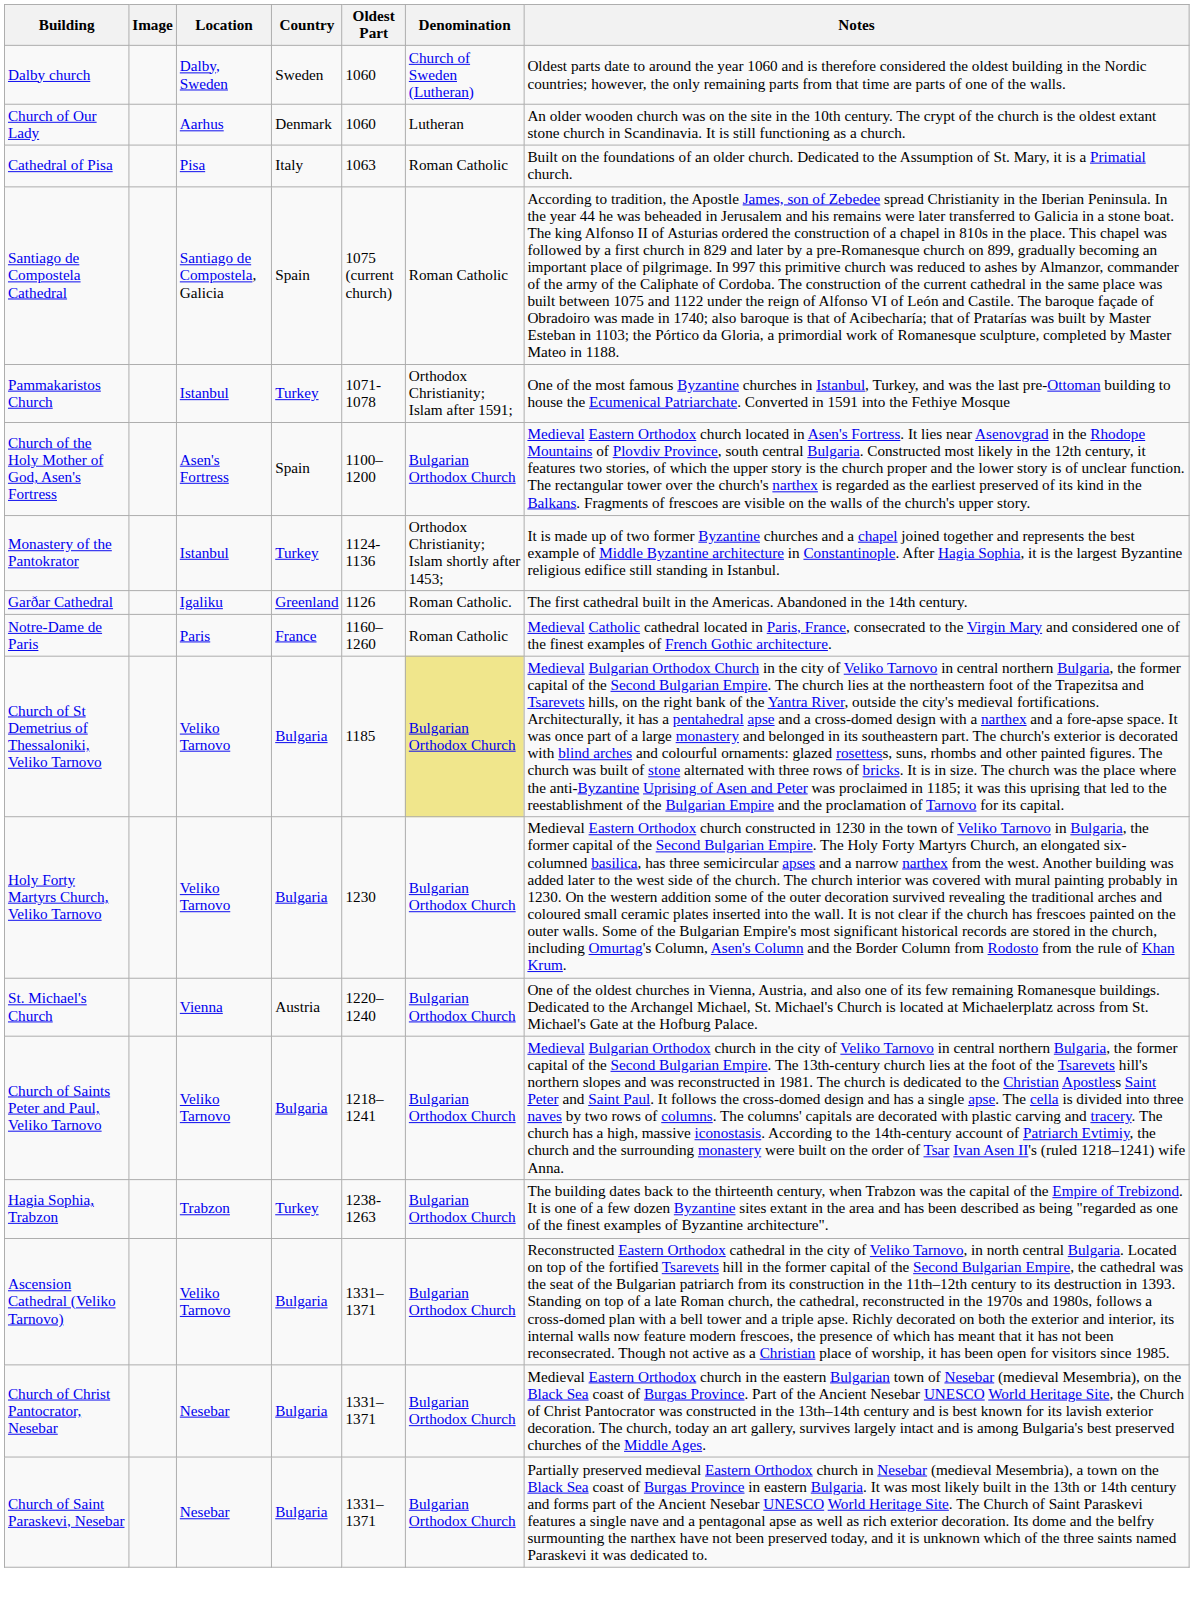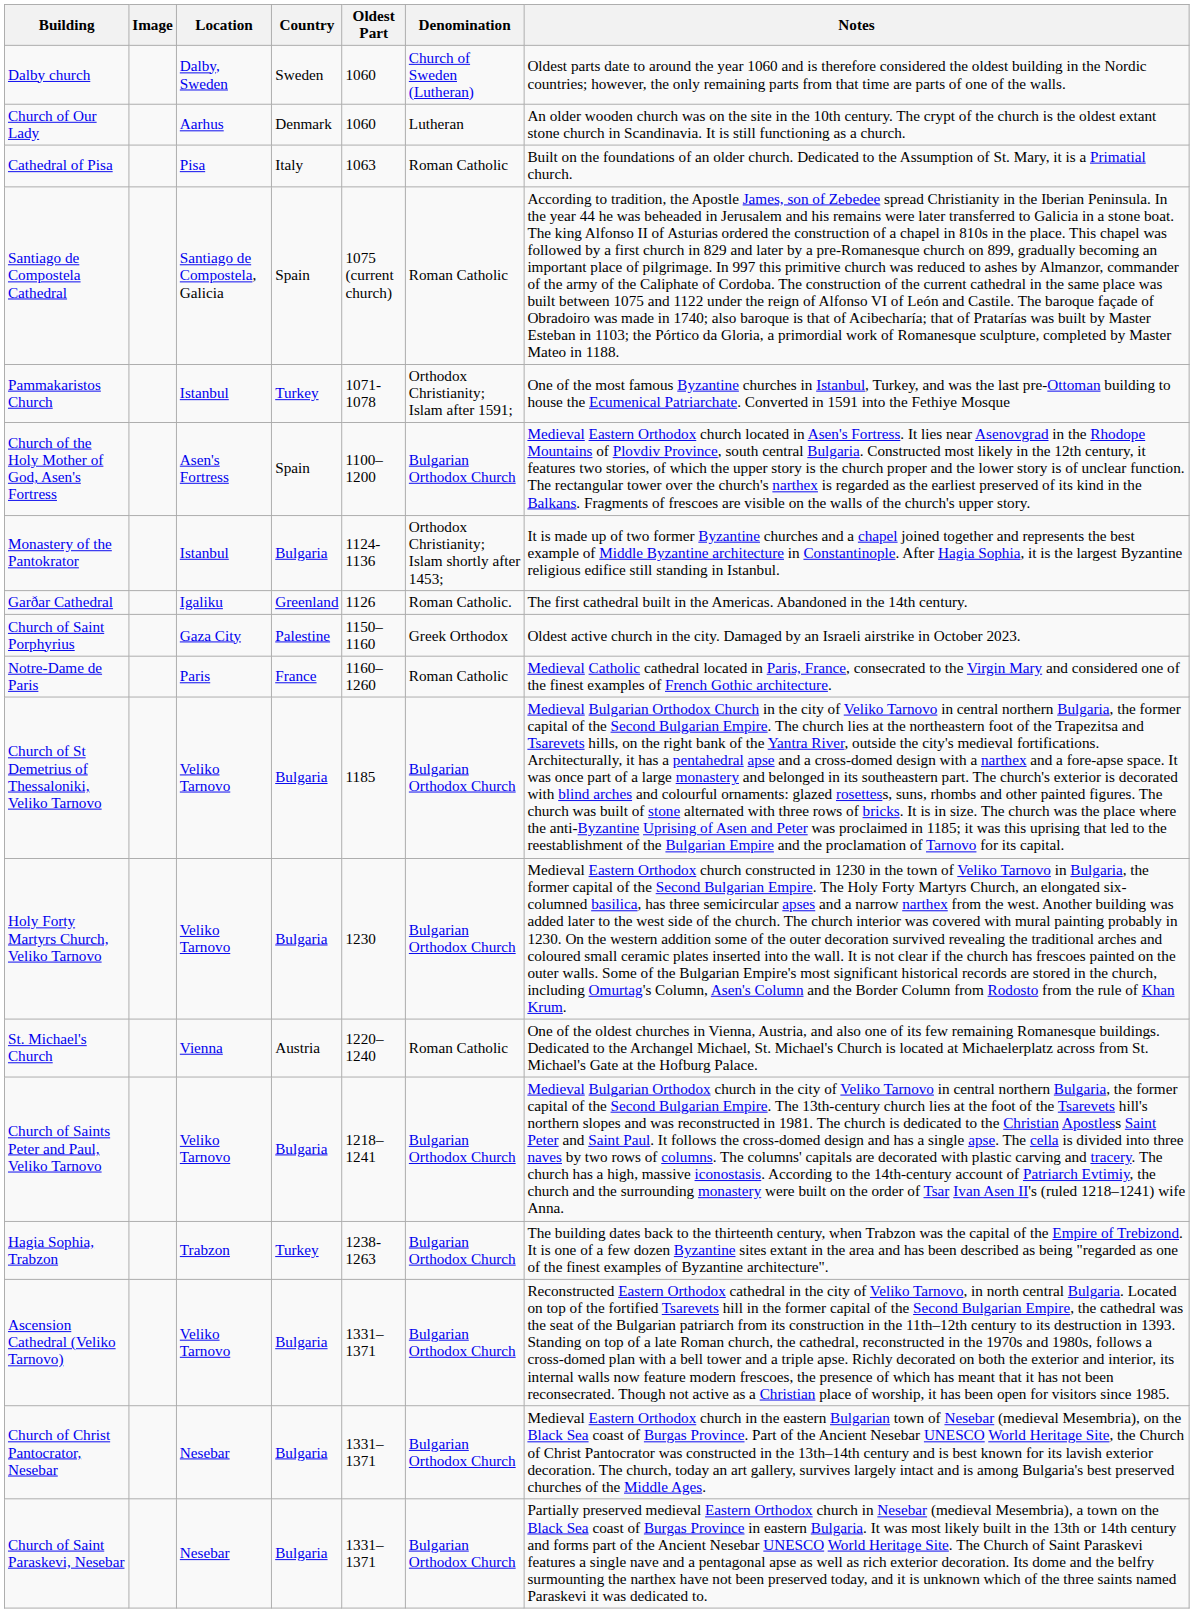Monastery of the Pantokrator | Country: Turkey -> Bulgaria
+ row: Church of Saint Porphyrius | Gaza City | Palestine | 1150–1160 | Greek Orthodox | Oldest active church in the city. Damaged by an Israeli airstrike in October 2023.
Church of St Demetrius of Thessaloniki, Veliko Tarnovo | Denomination: khaki background -> no background
St. Michael's Church | Denomination: Bulgarian Orthodox Church -> Roman Catholic
